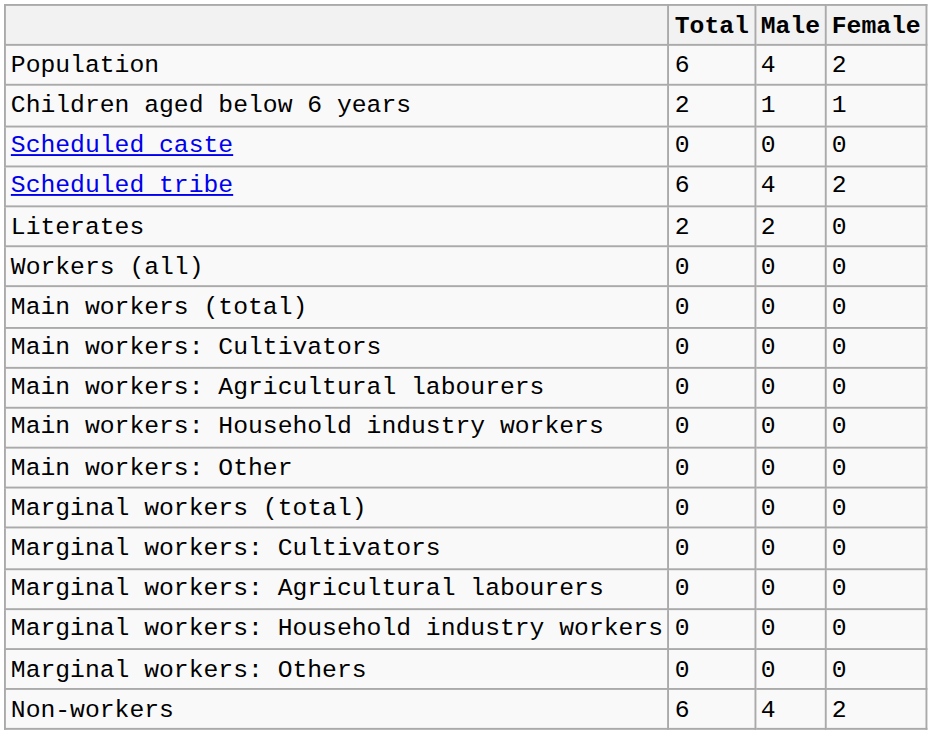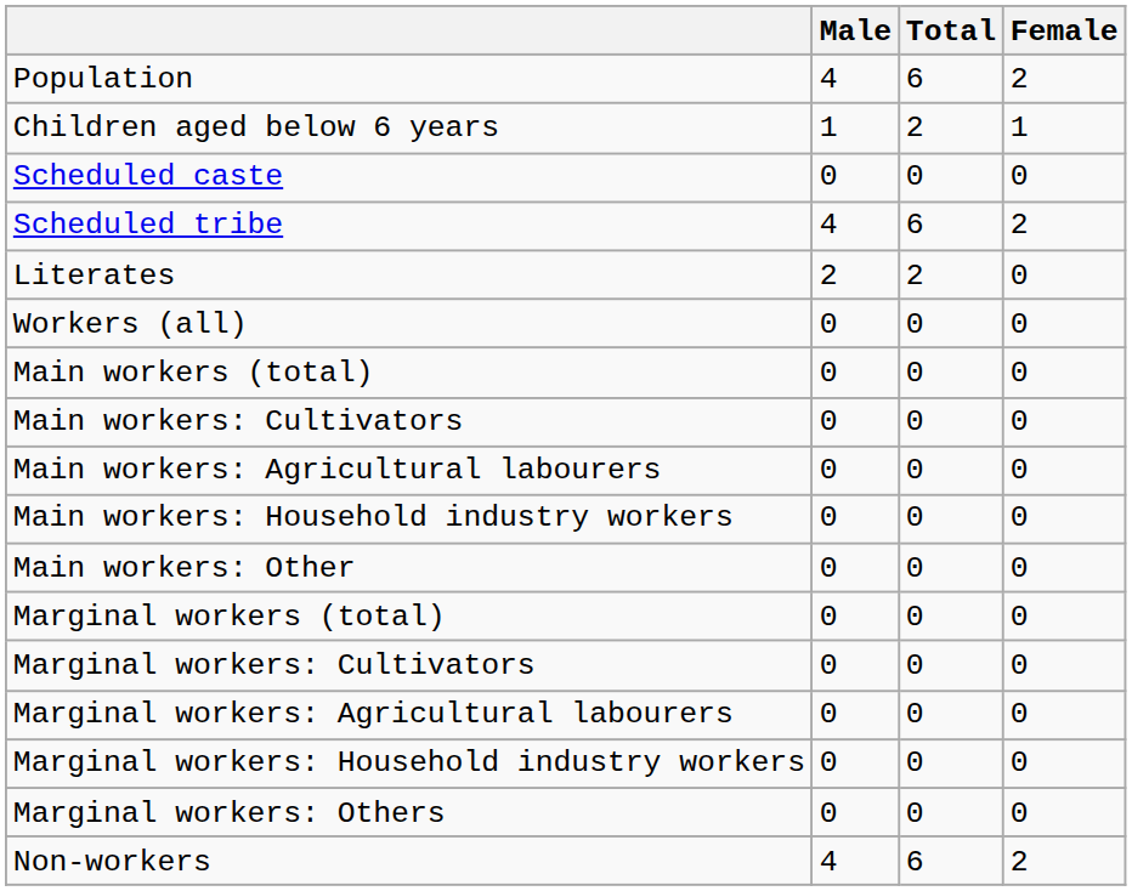columns swapped: Total <-> Male
